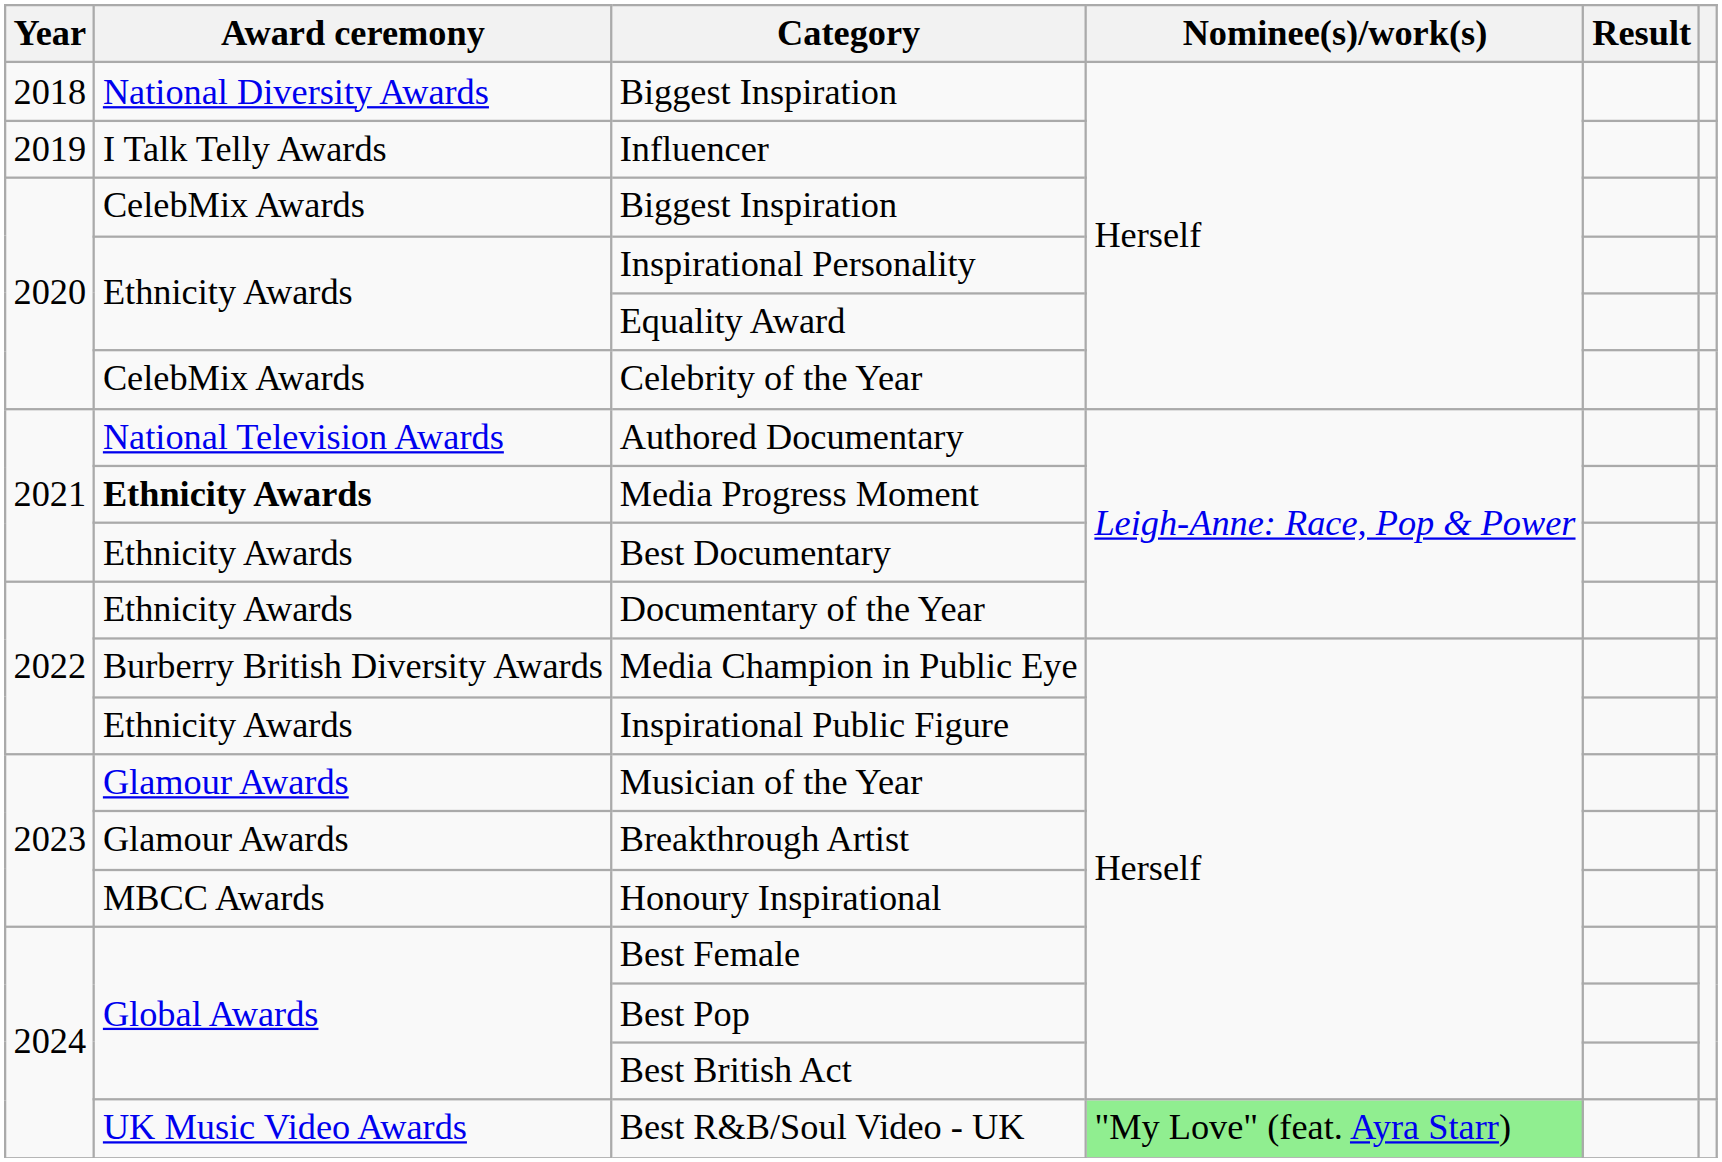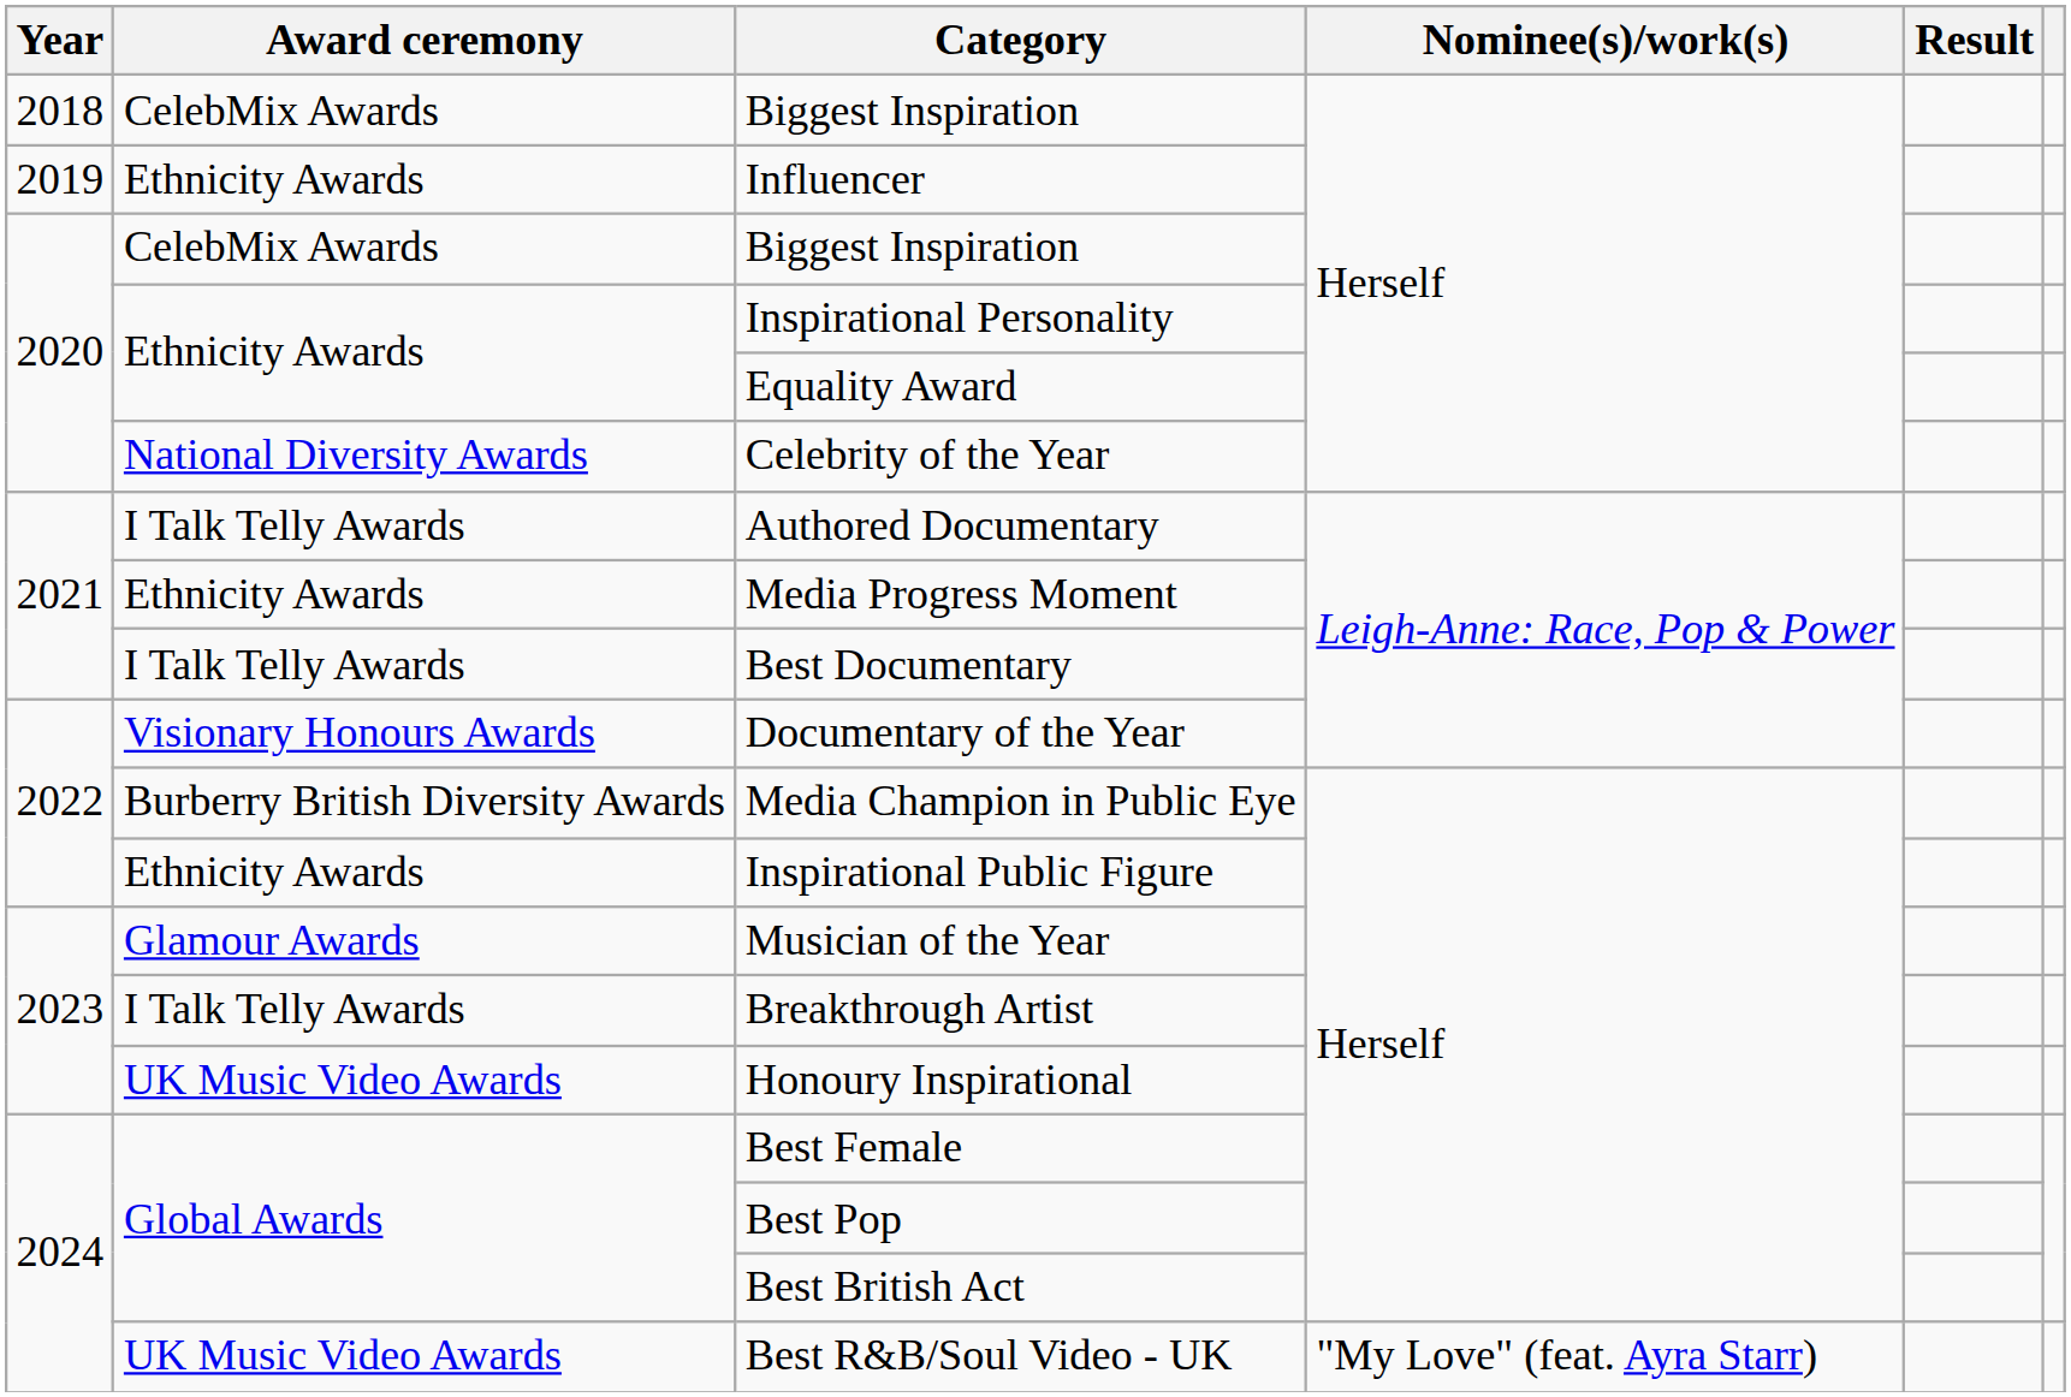2018 / Biggest Inspiration | Award ceremony: National Diversity Awards -> CelebMix Awards
Influencer | Award ceremony: I Talk Telly Awards -> Ethnicity Awards
Celebrity of the Year | Award ceremony: CelebMix Awards -> National Diversity Awards
Authored Documentary | Award ceremony: National Television Awards -> I Talk Telly Awards
Media Progress Moment | Award ceremony: bold -> normal
Best Documentary | Award ceremony: Ethnicity Awards -> I Talk Telly Awards
Documentary of the Year | Award ceremony: Ethnicity Awards -> Visionary Honours Awards
Breakthrough Artist | Award ceremony: Glamour Awards -> I Talk Telly Awards
Honoury Inspirational | Award ceremony: MBCC Awards -> UK Music Video Awards
Best R&B/Soul Video - UK | Nominee(s)/work(s): lightgreen background -> no background
